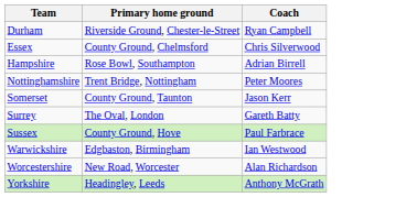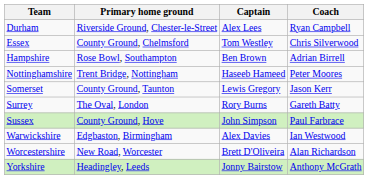+ column: Captain | Alex Lees | Tom Westley | Ben Brown | Haseeb Hameed | Lewis Gregory | Rory Burns | John Simpson | Alex Davies | Brett D'Oliveira | Jonny Bairstow
